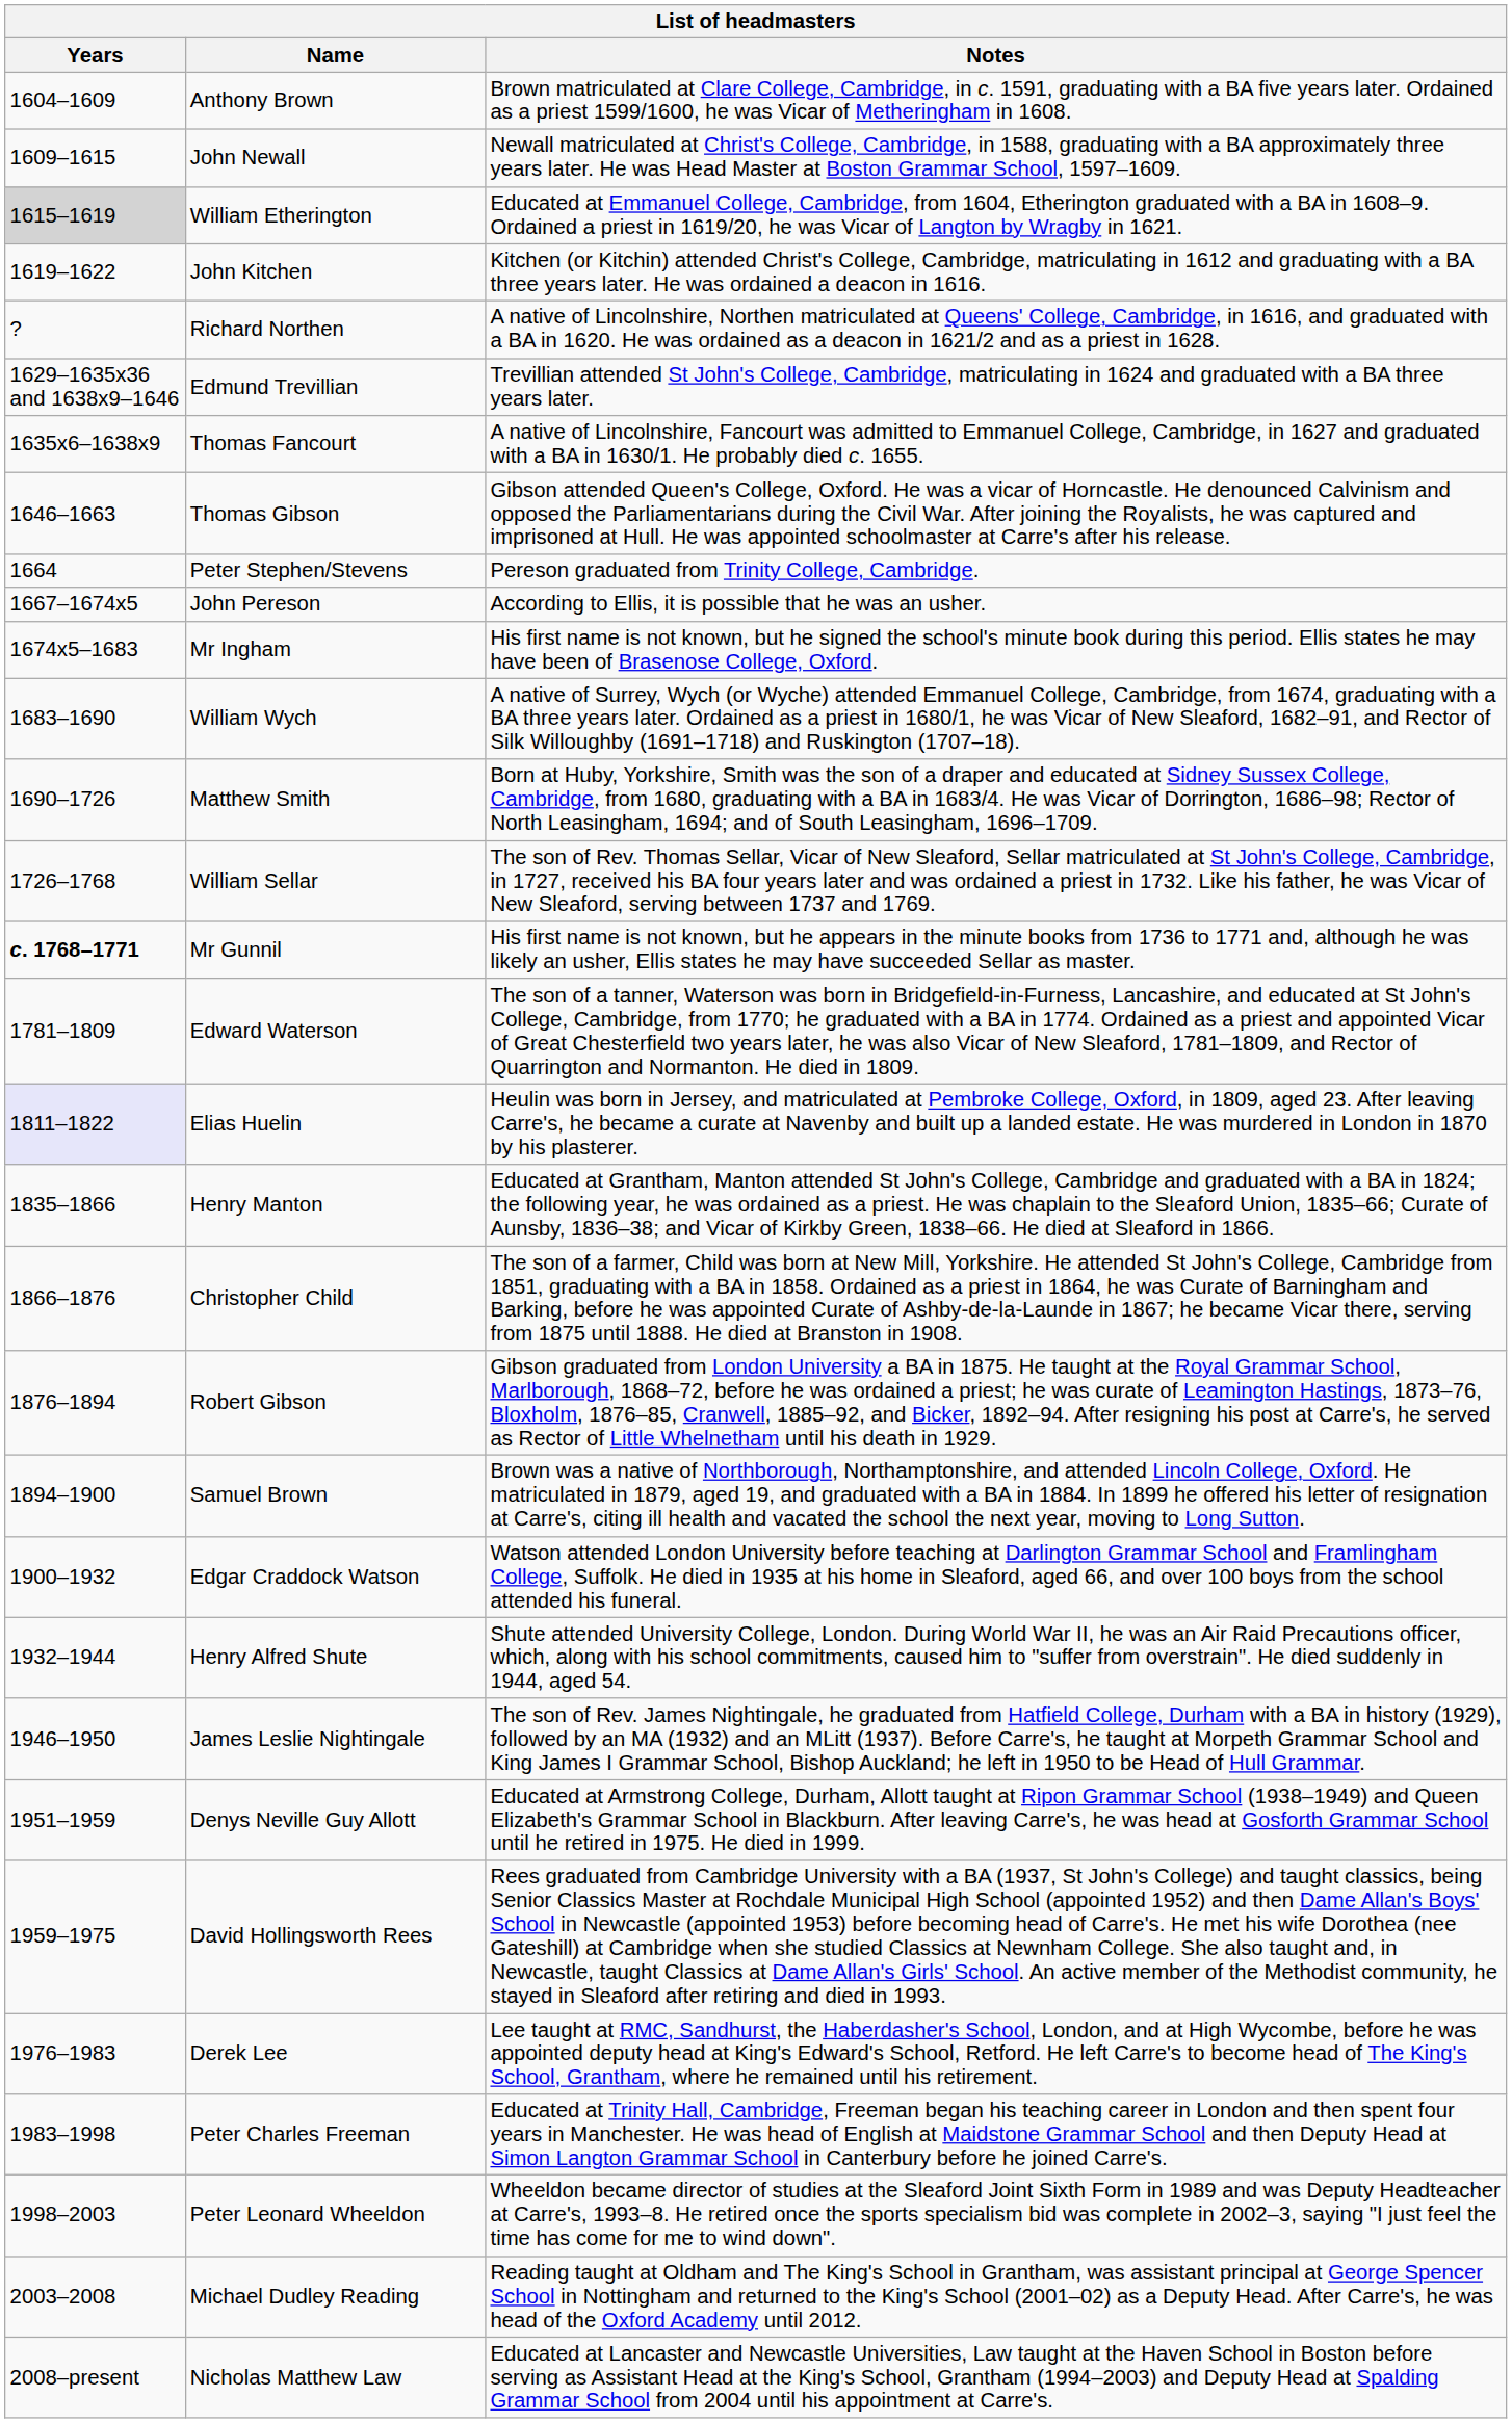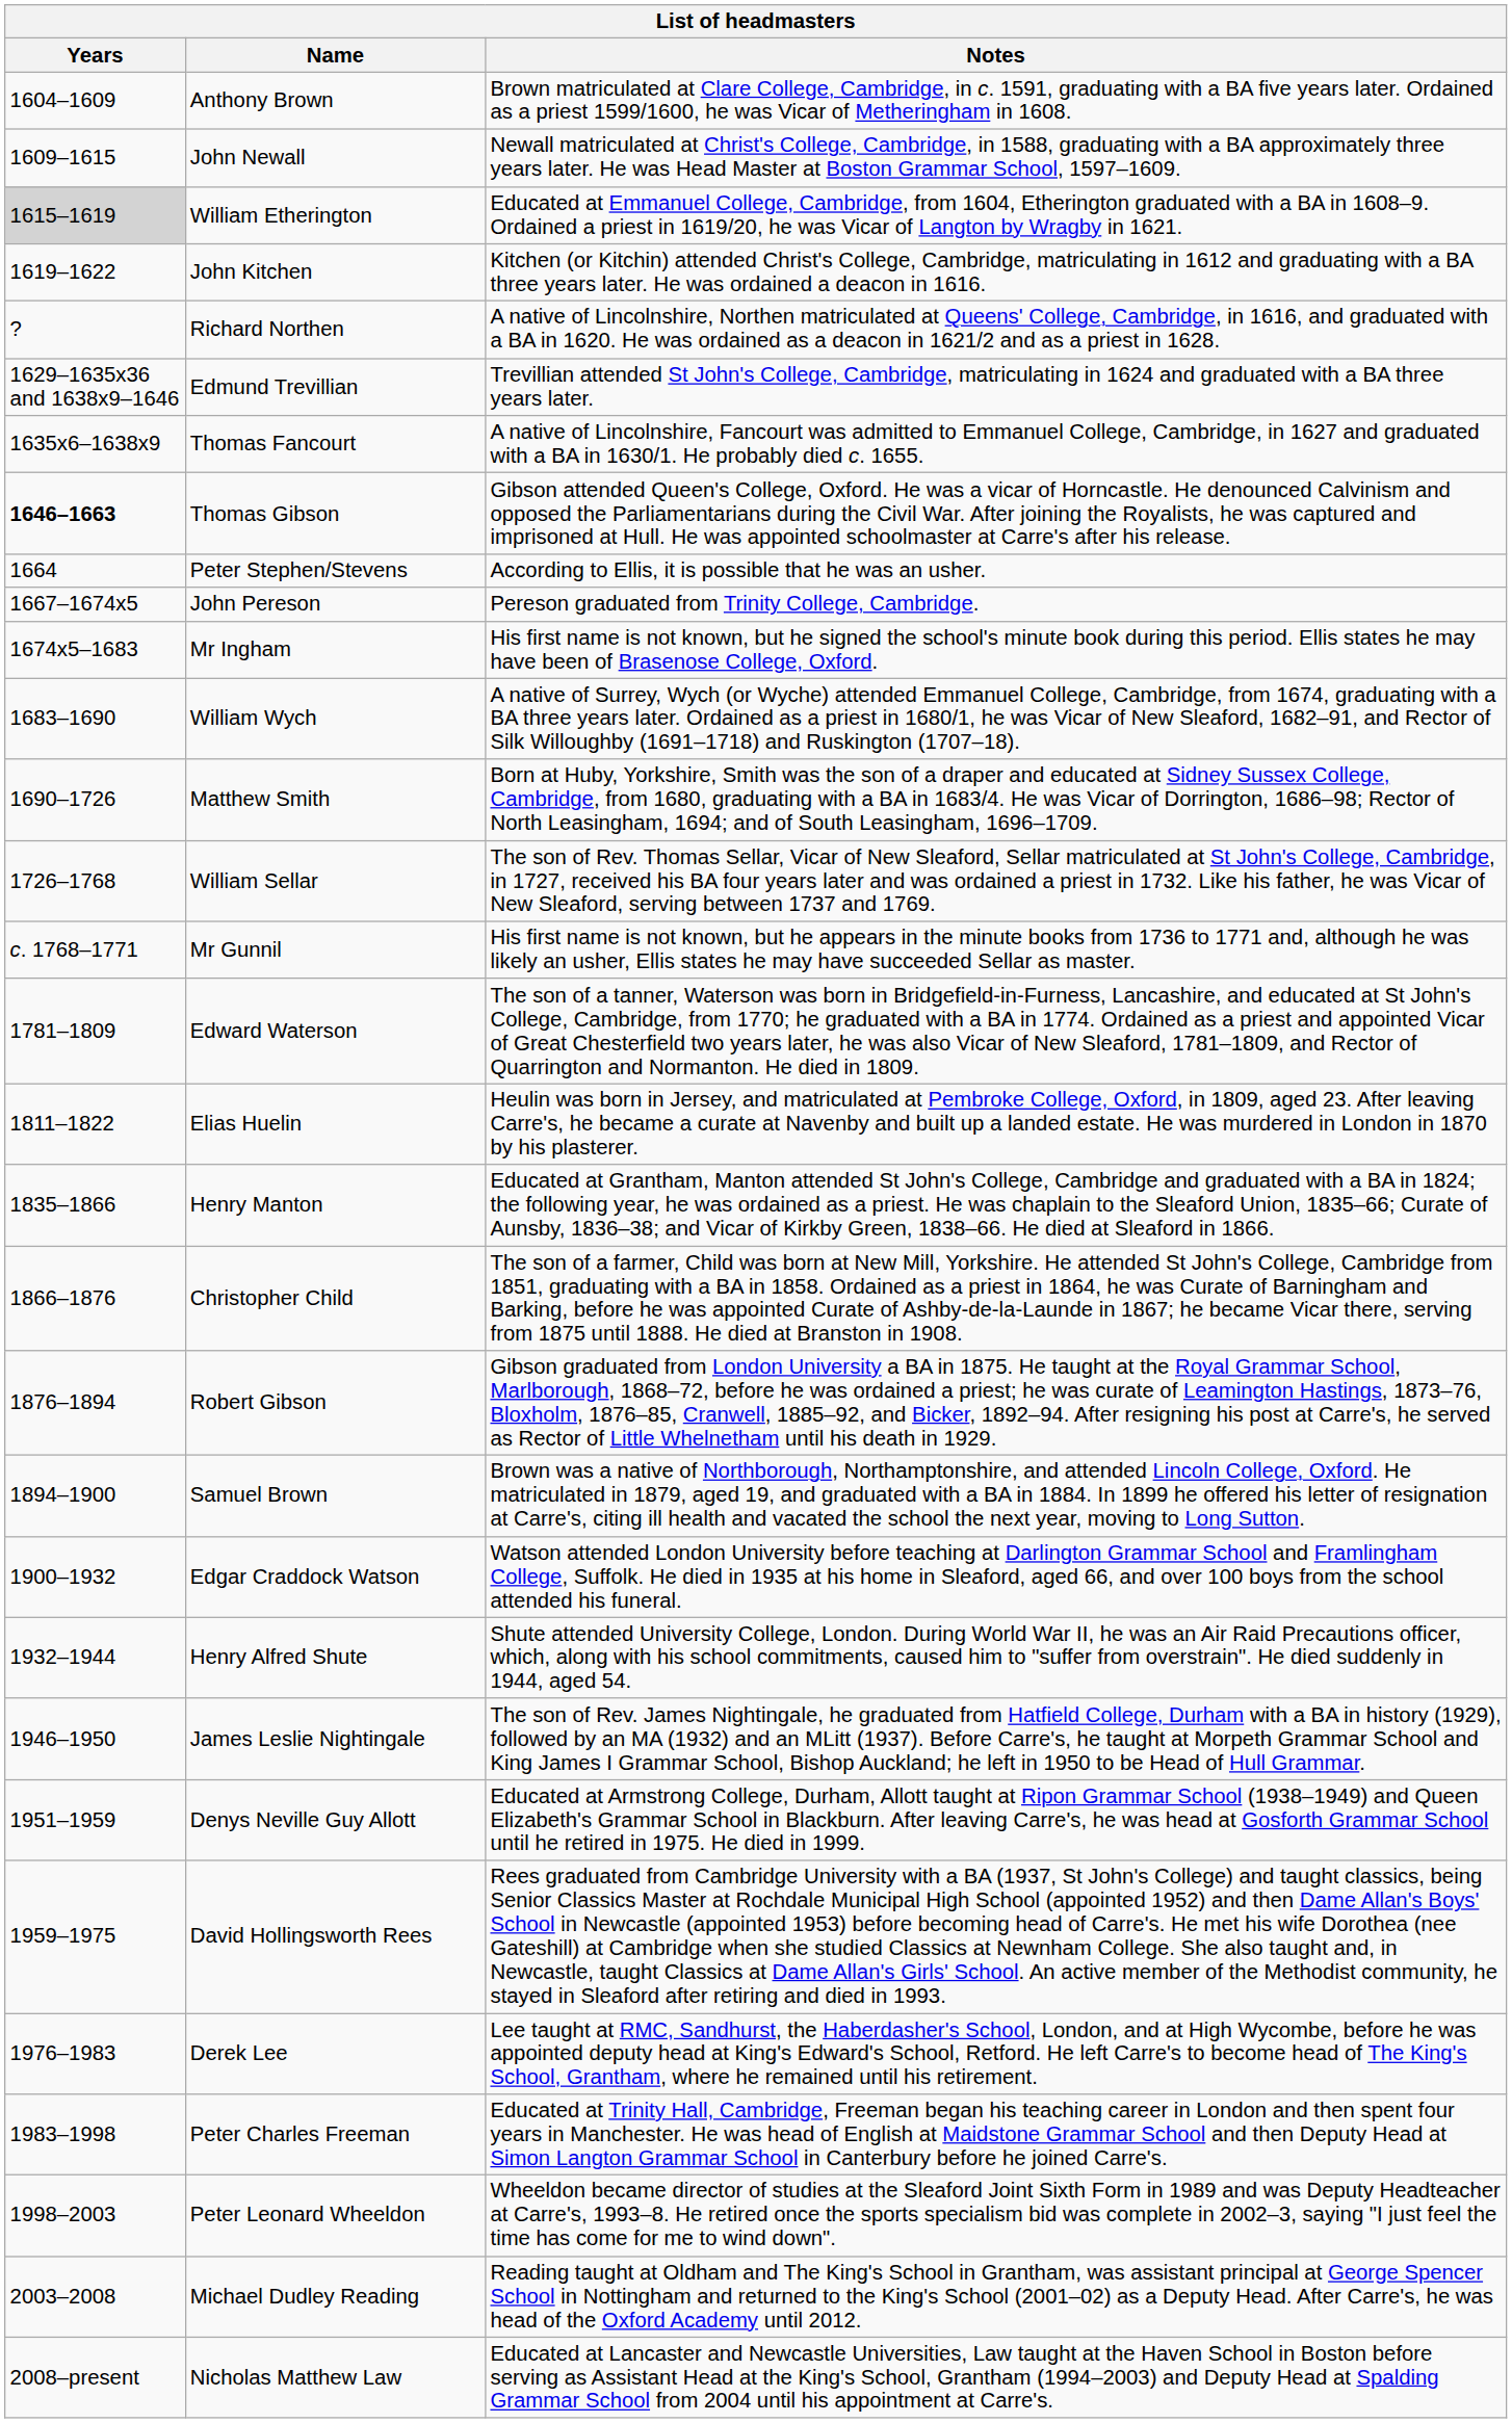Thomas Gibson | Years: normal -> bold
Peter Stephen/Stevens | Notes: Pereson graduated from Trinity College, Cambridge. -> According to Ellis, it is possible that he was an usher.
John Pereson | Notes: According to Ellis, it is possible that he was an usher. -> Pereson graduated from Trinity College, Cambridge.
Mr Gunnil | Years: bold -> normal
Elias Huelin | Years: lavender background -> no background
